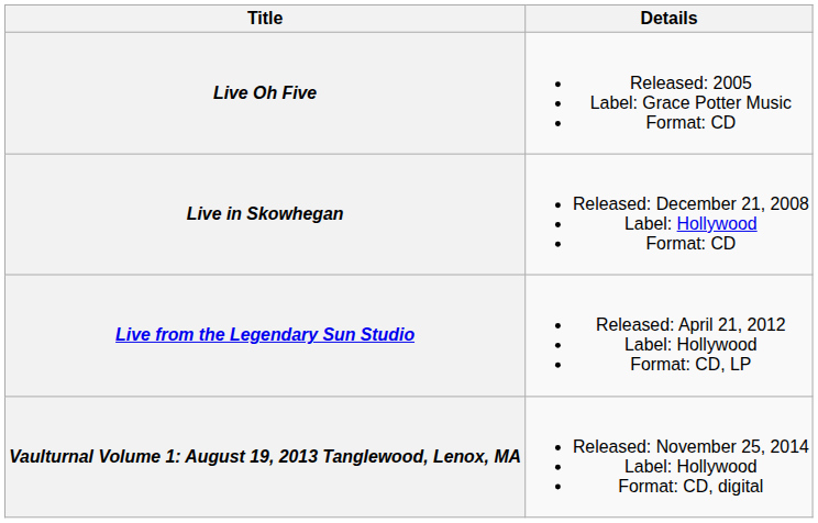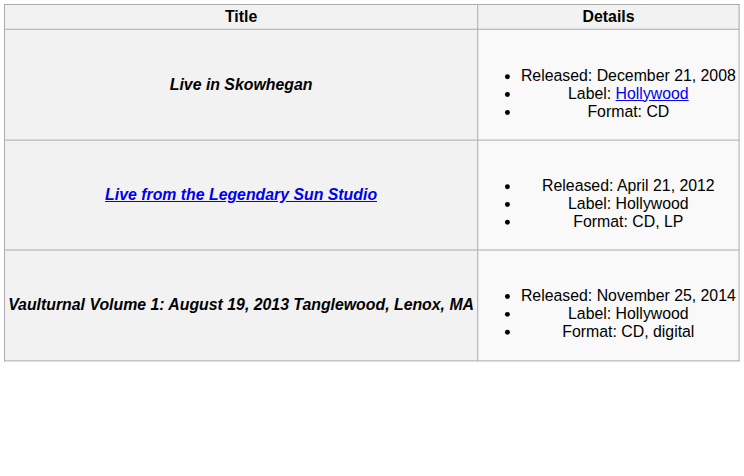- row: Live Oh Five | Released: 2005 Label: Grace Potter Music Format: CD
